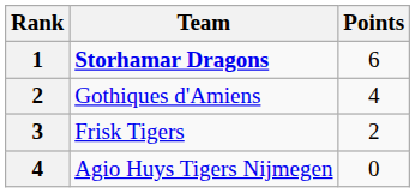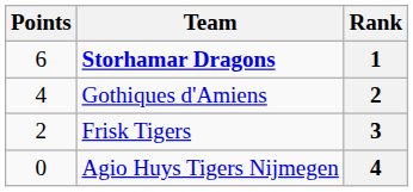columns swapped: Rank <-> Points
